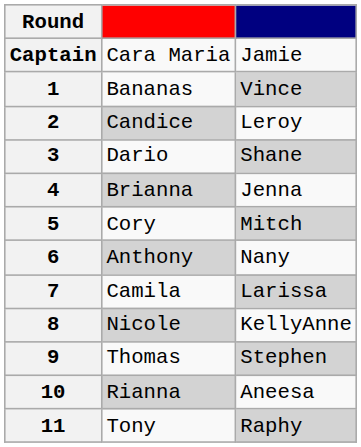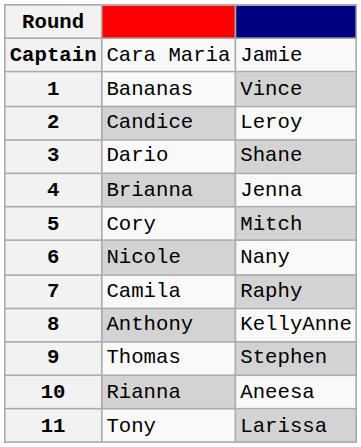6 | column 2: Anthony -> Nicole
7 | column 3: Larissa -> Raphy
8 | column 2: Nicole -> Anthony
11 | column 3: Raphy -> Larissa
